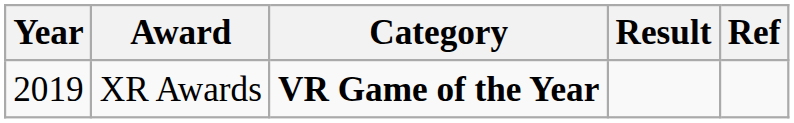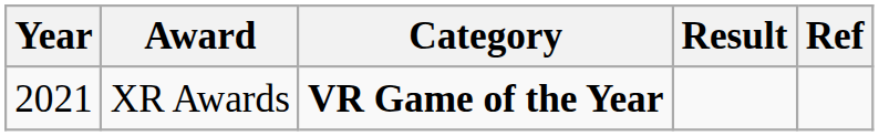XR Awards | Year: 2019 -> 2021
